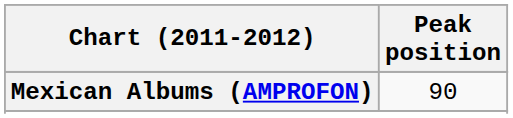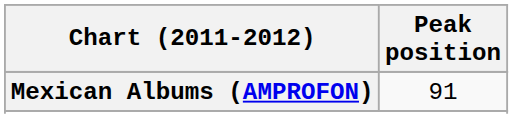Mexican Albums (AMPROFON) | Peak position: 90 -> 91
